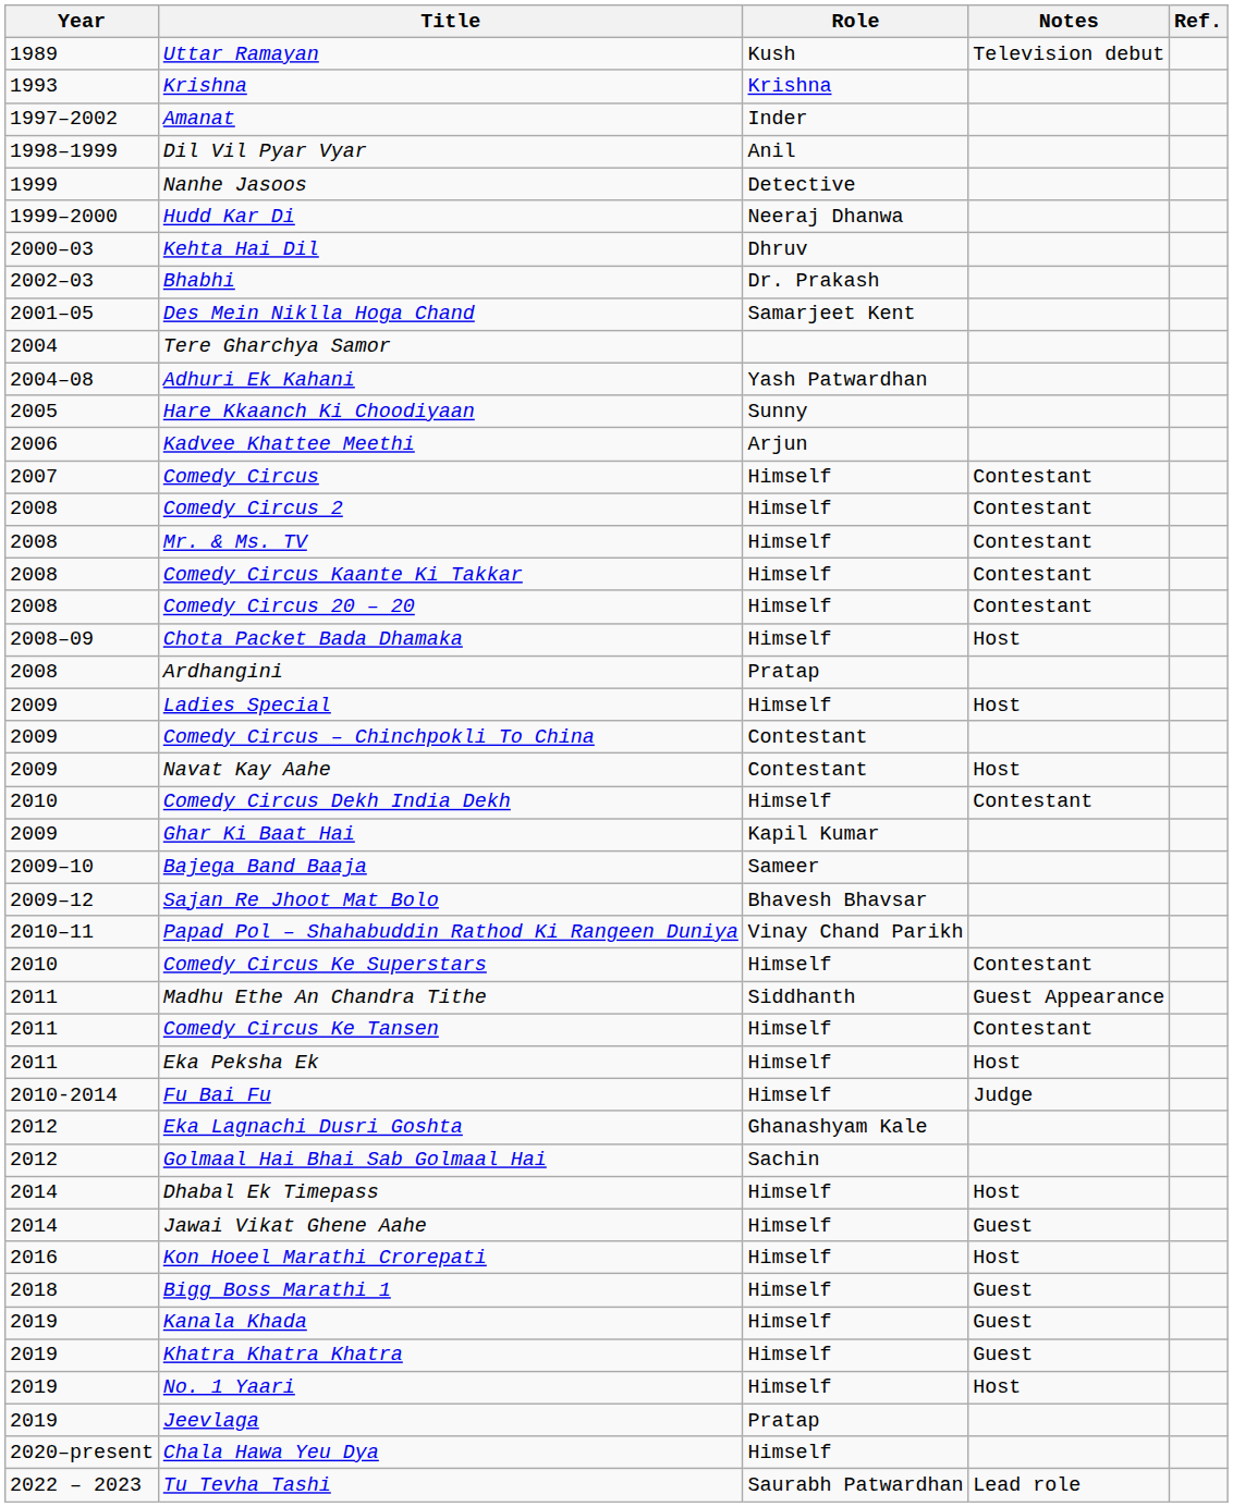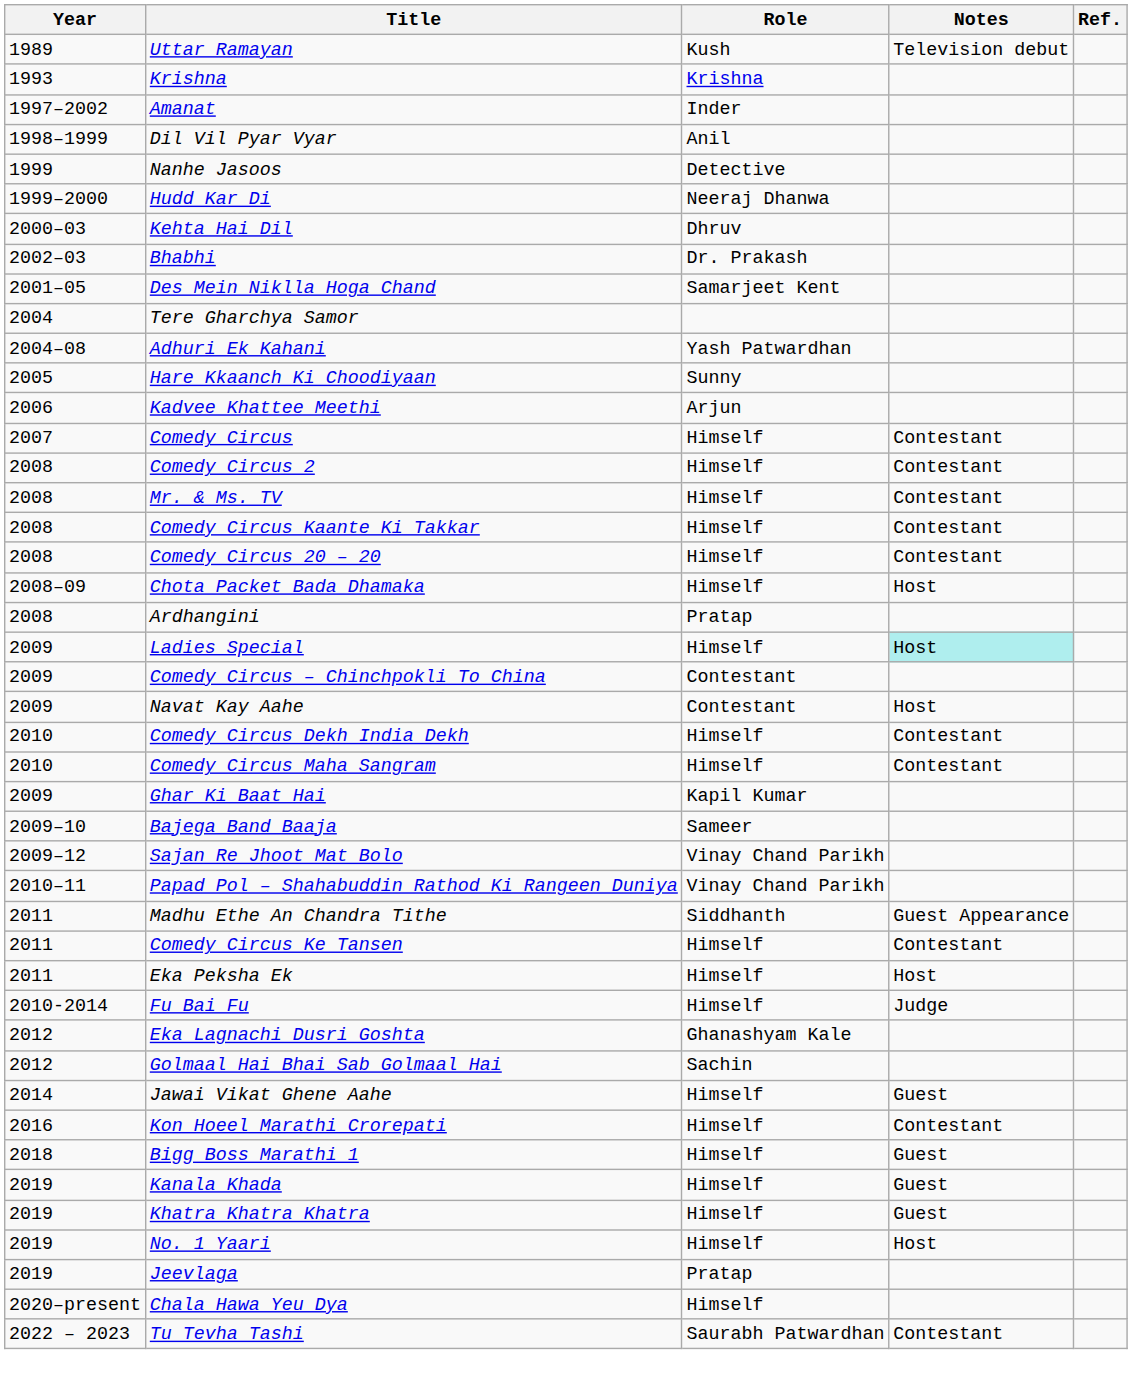Ladies Special | Notes: no background -> paleturquoise background
+ row: 2010 | Comedy Circus Maha Sangram | Himself | Contestant
Sajan Re Jhoot Mat Bolo | Role: Bhavesh Bhavsar -> Vinay Chand Parikh
- row: 2010 | Comedy Circus Ke Superstars | Himself | Contestant
- row: 2014 | Dhabal Ek Timepass | Himself | Host
Kon Hoeel Marathi Crorepati | Notes: Host -> Contestant
Tu Tevha Tashi | Notes: Lead role -> Contestant
